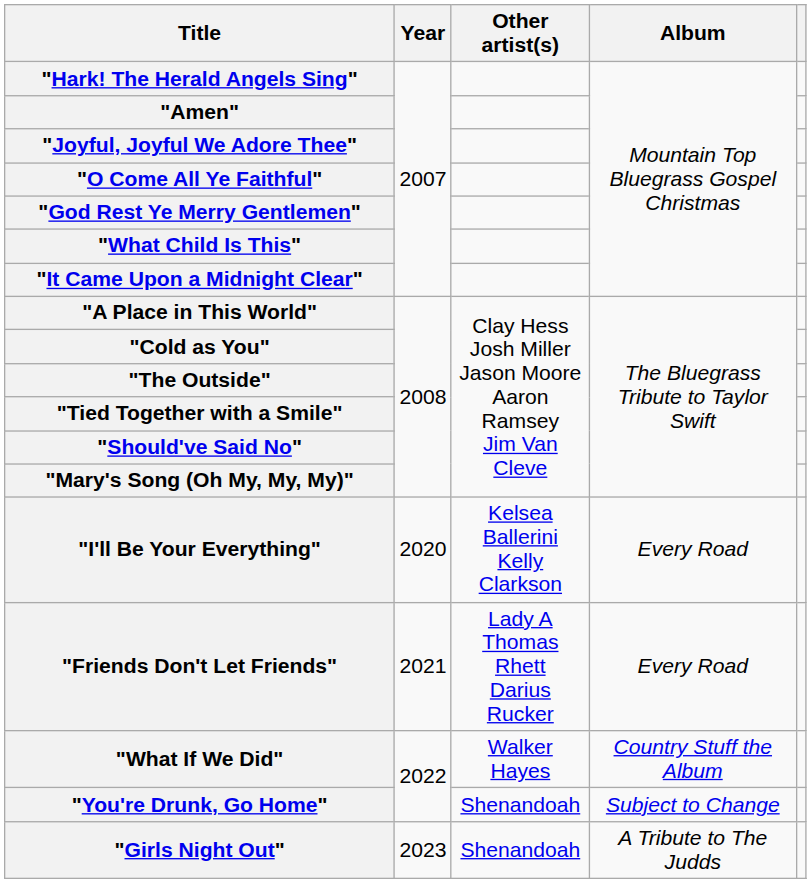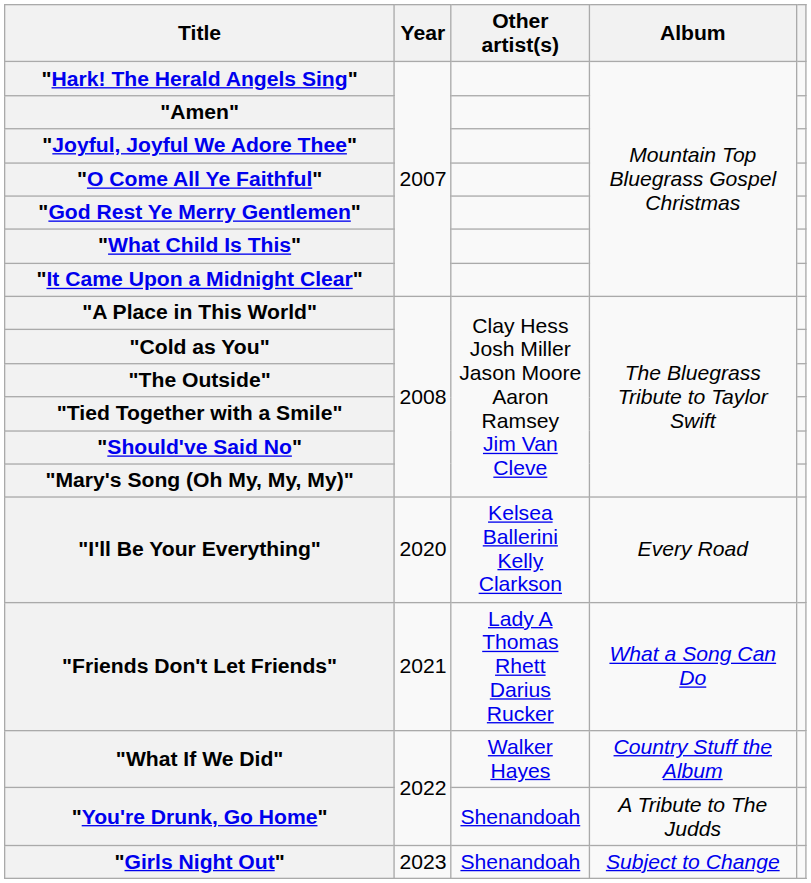"Friends Don't Let Friends" | Album: Every Road -> What a Song Can Do
"You're Drunk, Go Home" | Album: Subject to Change -> A Tribute to The Judds
"Girls Night Out" | Album: A Tribute to The Judds -> Subject to Change
